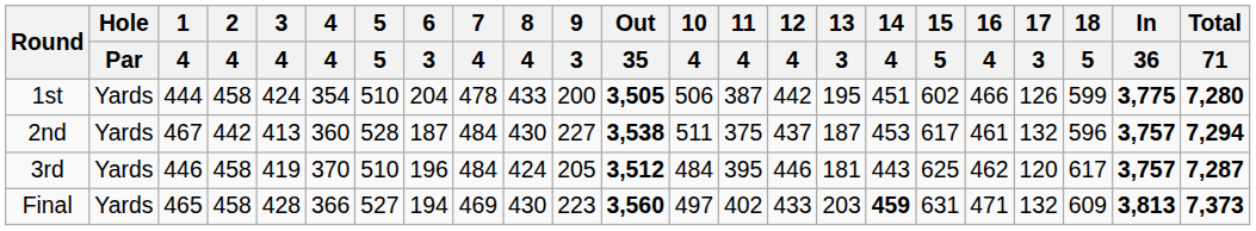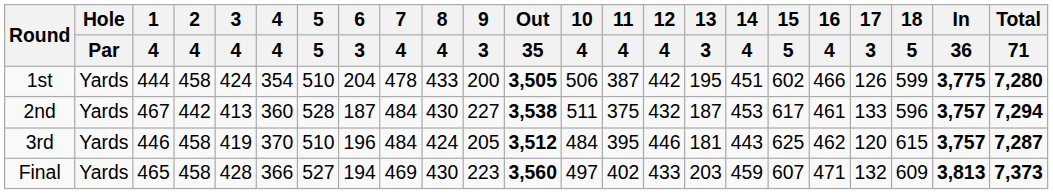2nd | 12 / 4: 437 -> 432
2nd | 17 / 3: 132 -> 133
3rd | 18 / 5: 617 -> 615
Final | 14 / 4: bold -> normal
Final | 15 / 5: 631 -> 607
